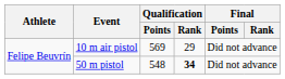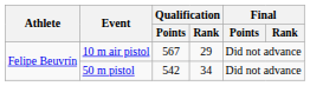10 m air pistol | Qualification / Points: 569 -> 567
50 m pistol | Qualification / Points: 548 -> 542
50 m pistol | Qualification / Rank: bold -> normal
